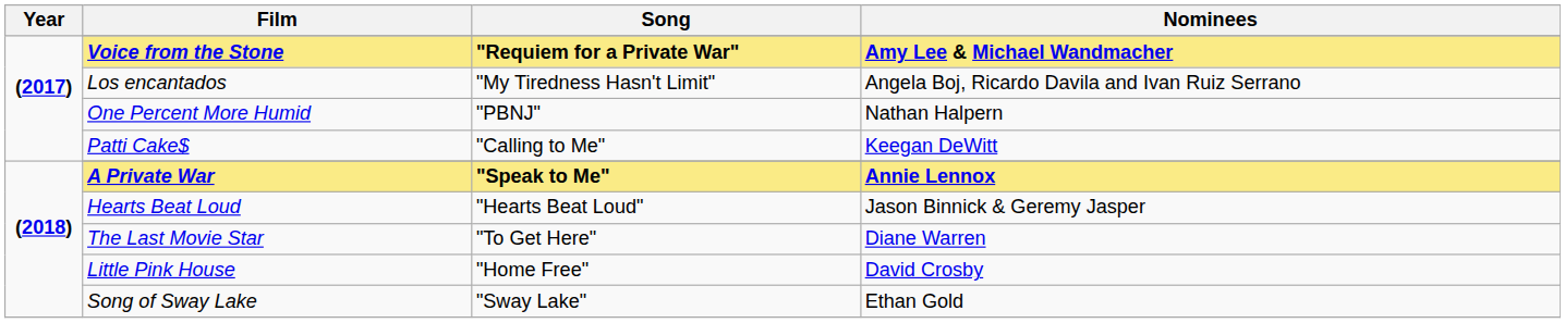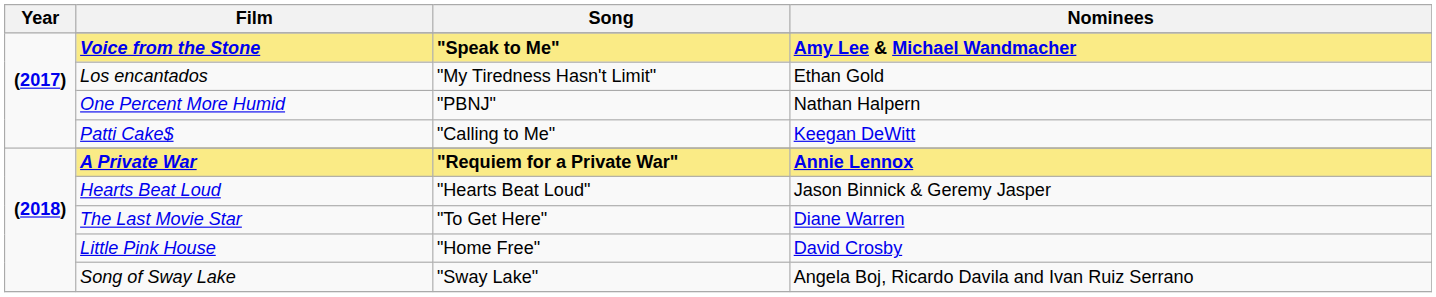Voice from the Stone | Song: "Requiem for a Private War" -> "Speak to Me"
Los encantados | Nominees: Angela Boj, Ricardo Davila and Ivan Ruiz Serrano -> Ethan Gold
A Private War | Song: "Speak to Me" -> "Requiem for a Private War"
Song of Sway Lake | Nominees: Ethan Gold -> Angela Boj, Ricardo Davila and Ivan Ruiz Serrano
